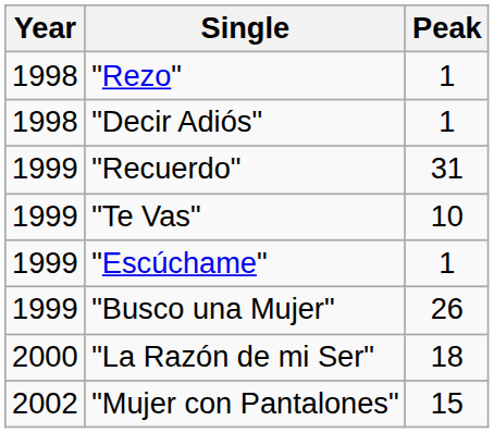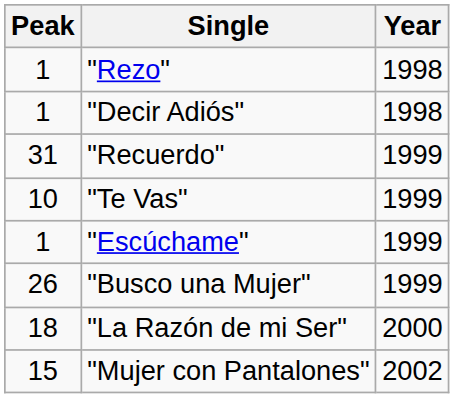columns swapped: Year <-> Peak
